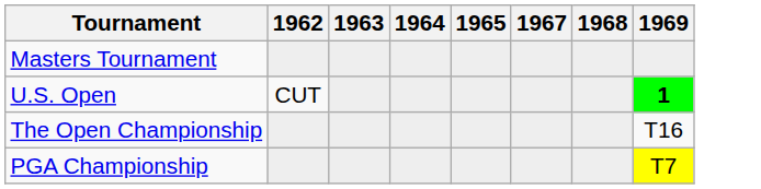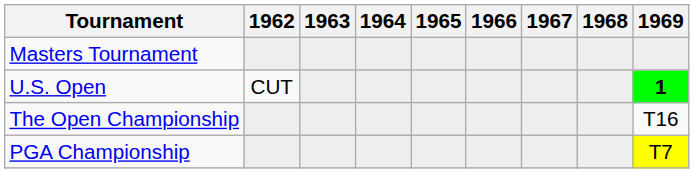+ column: 1966
